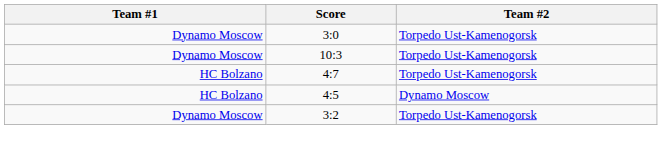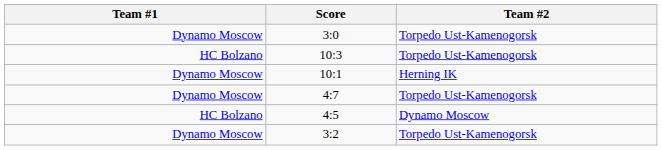10:3 | Team #1: Dynamo Moscow -> HC Bolzano
+ row: Dynamo Moscow | 10:1 | Herning IK
4:7 | Team #1: HC Bolzano -> Dynamo Moscow
